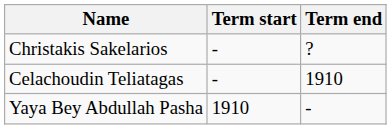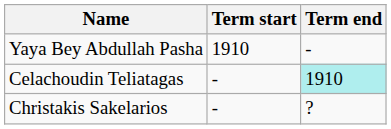rows swapped: Christakis Sakelarios <-> Yaya Bey Abdullah Pasha
Celachoudin Teliatagas | Term end: no background -> paleturquoise background
